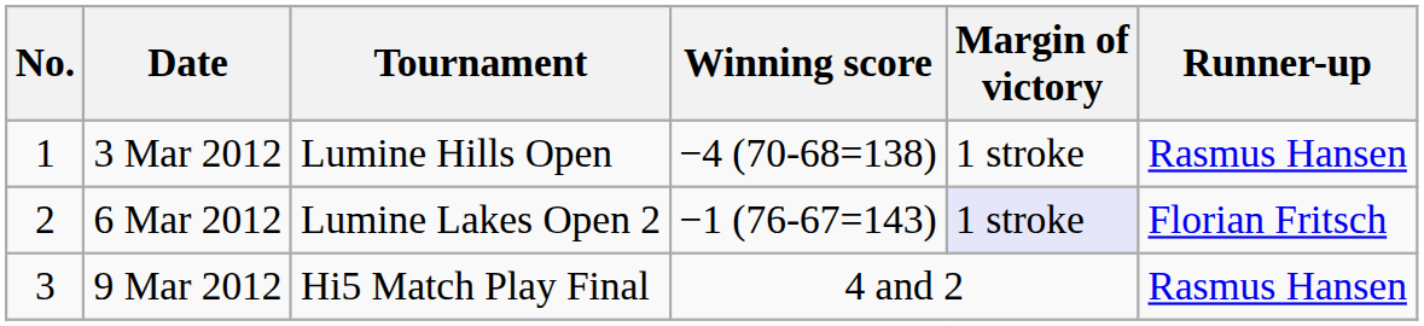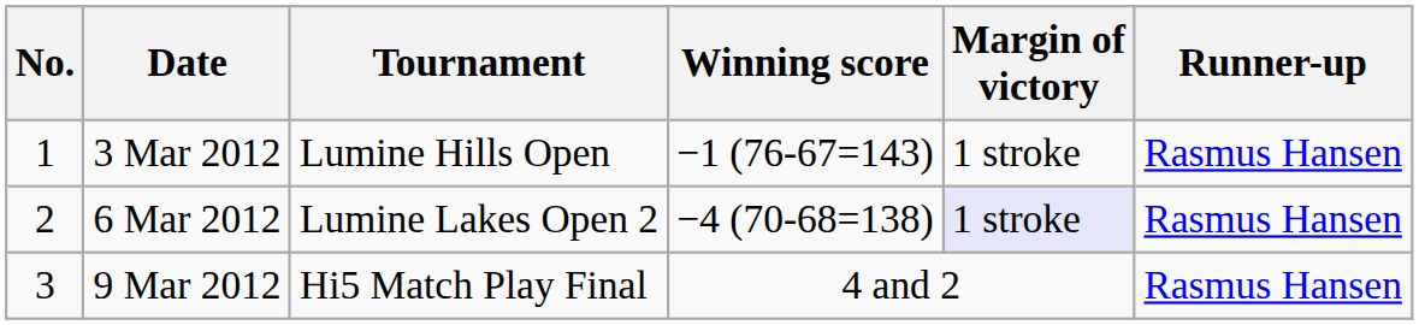3 Mar 2012 | Winning score: −4 (70-68=138) -> −1 (76-67=143)
6 Mar 2012 | Winning score: −1 (76-67=143) -> −4 (70-68=138)
6 Mar 2012 | Runner-up: Florian Fritsch -> Rasmus Hansen
